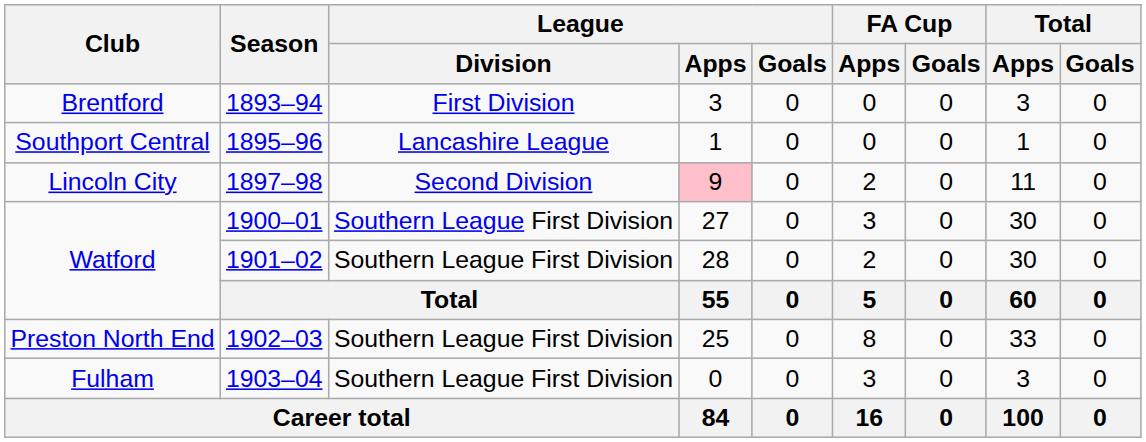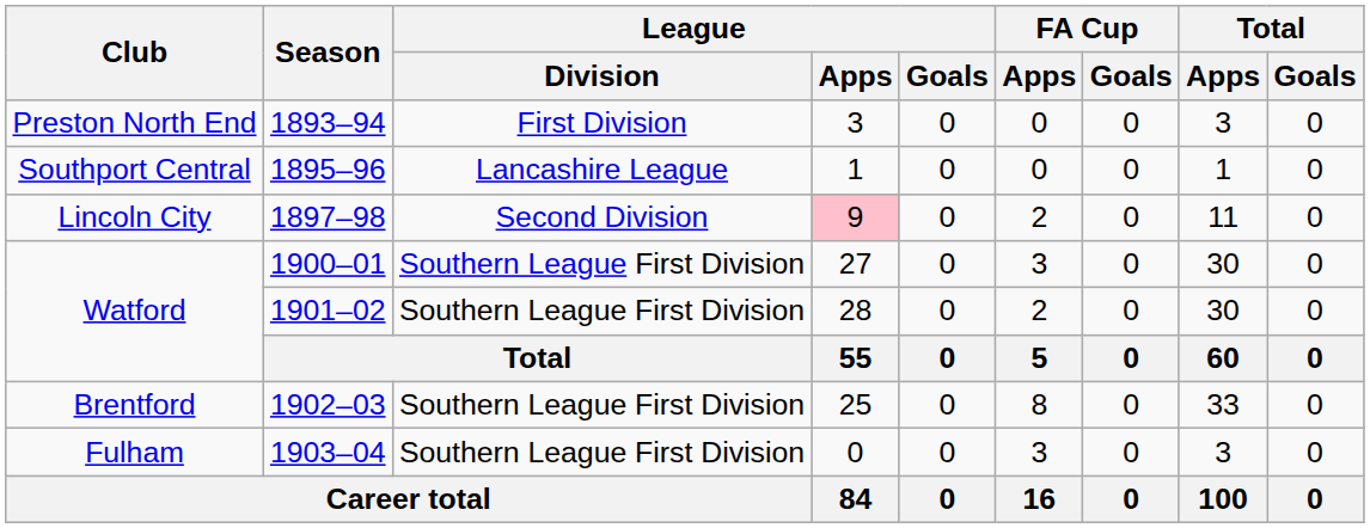1893–94 | Club: Brentford -> Preston North End
1902–03 | Club: Preston North End -> Brentford
